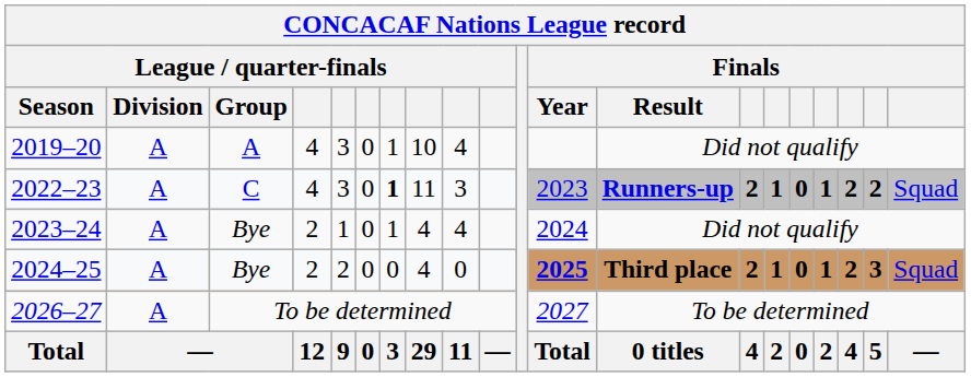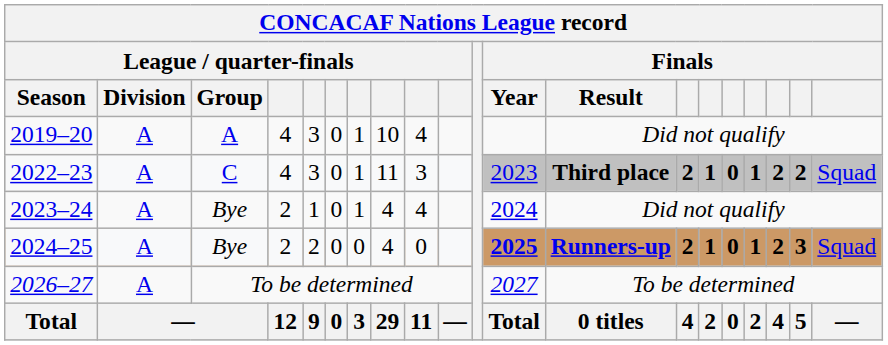2022–23 | column 7: bold -> normal
2022–23 | Finals / Result: Runners-up -> Third place
2024–25 | Finals / Result: Third place -> Runners-up
